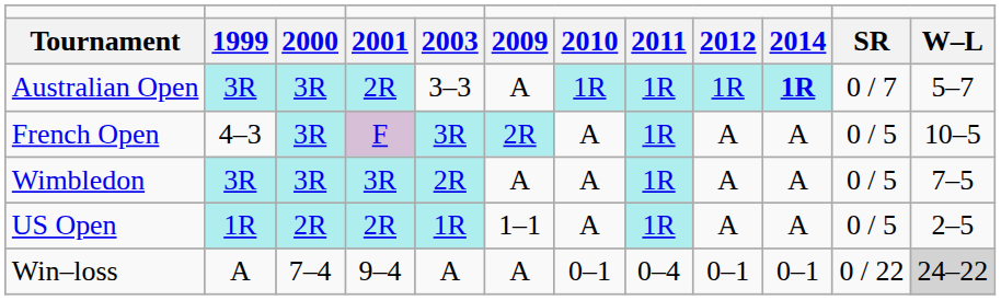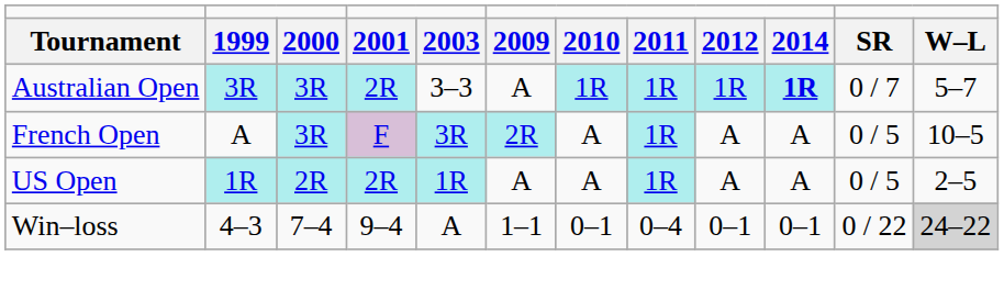French Open | column 2: 4–3 -> A
- row: Wimbledon | 3R | 3R | 3R | 2R | A | A | 1R | A | A | 0 / 5 | 7–5
US Open | column 6: 1–1 -> A
Win–loss | column 2: A -> 4–3
Win–loss | column 6: A -> 1–1
